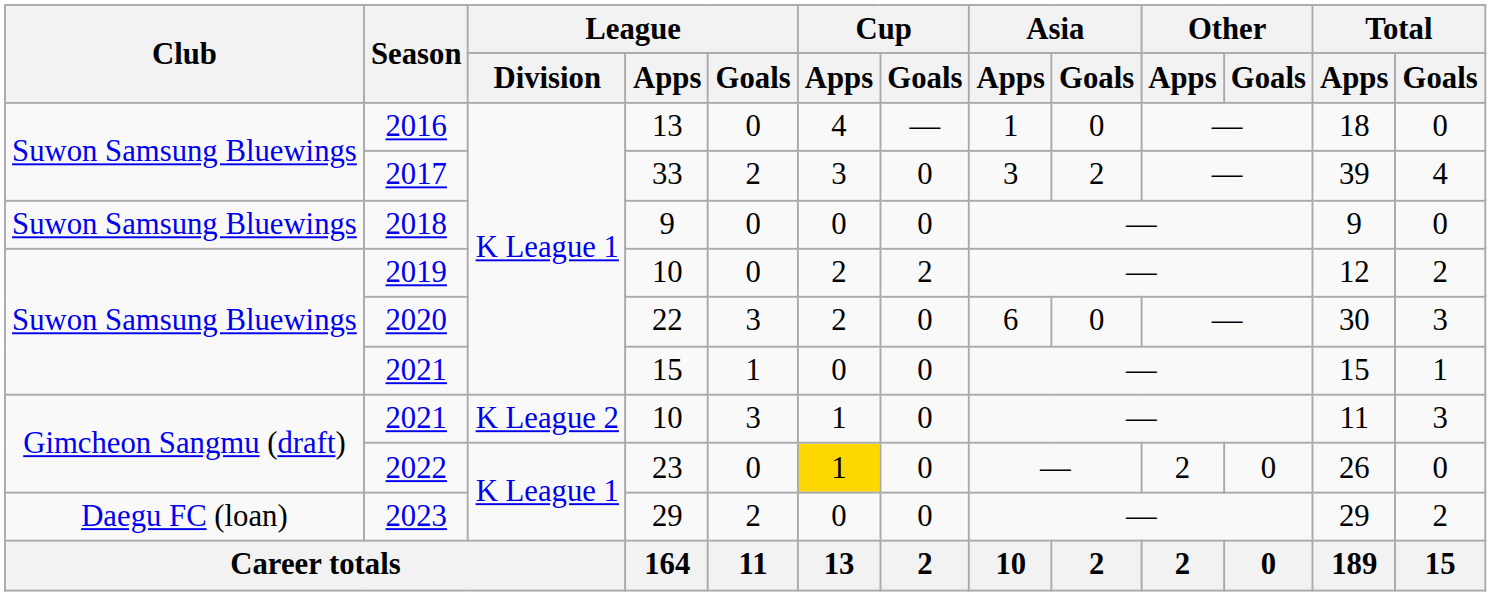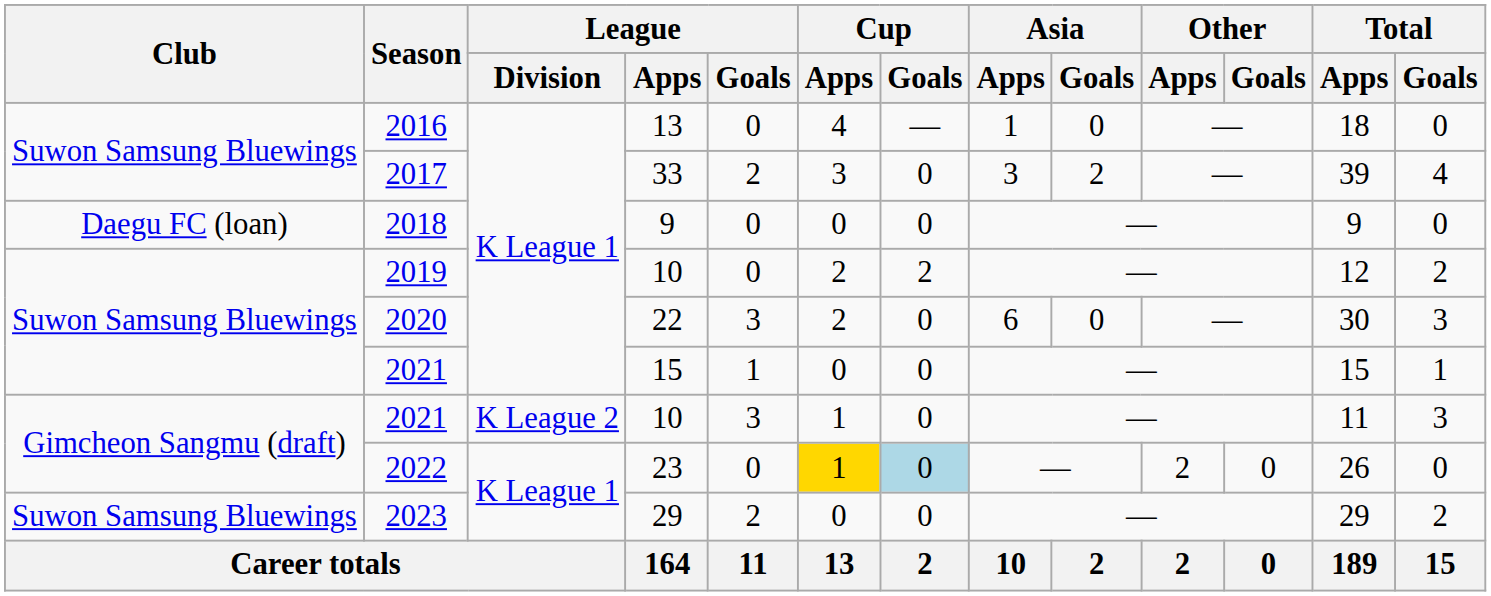2018 | Club: Suwon Samsung Bluewings -> Daegu FC (loan)
2022 | Cup / Goals: no background -> lightblue background
2023 | Club: Daegu FC (loan) -> Suwon Samsung Bluewings
